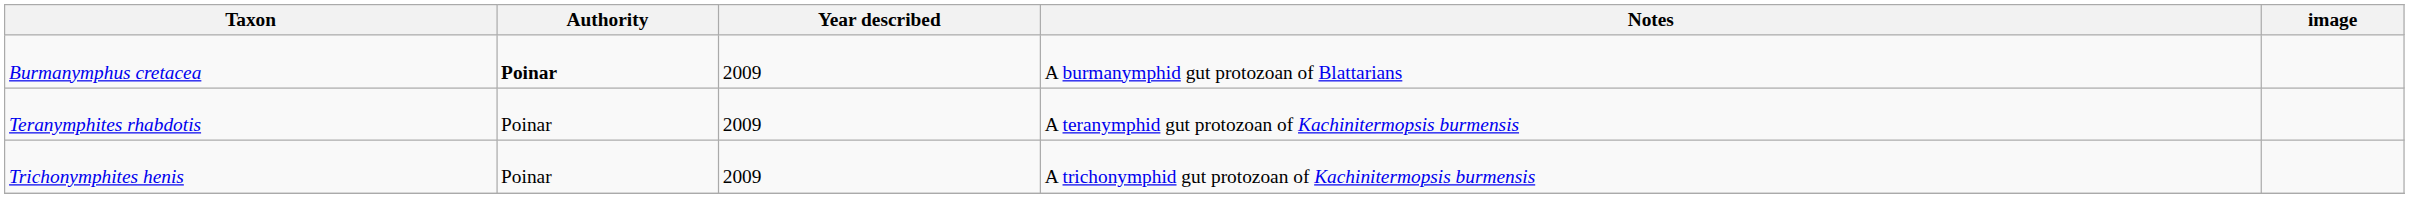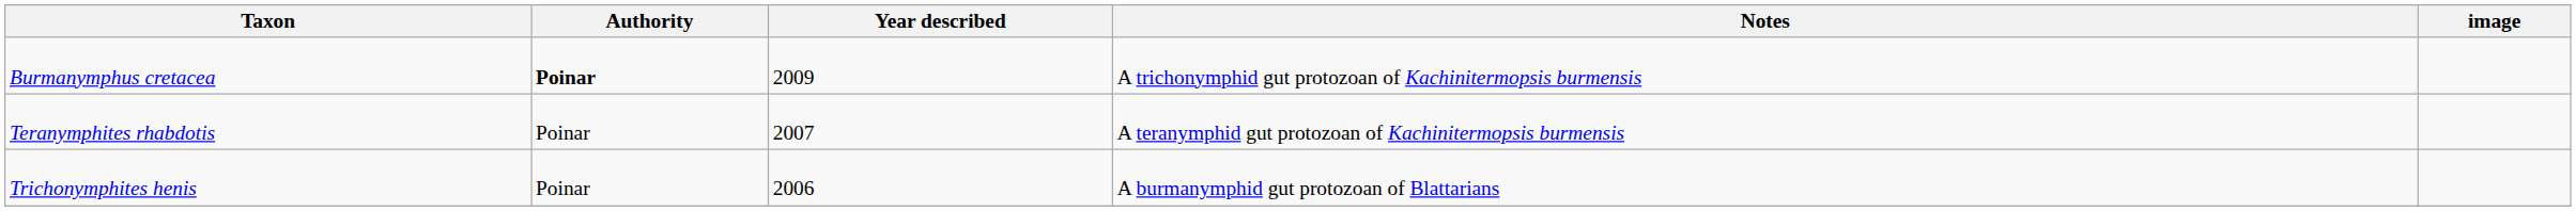Burmanymphus cretacea | Notes: A burmanymphid gut protozoan of Blattarians -> A trichonymphid gut protozoan of Kachinitermopsis burmensis
Teranymphites rhabdotis | Year described: 2009 -> 2007
Trichonymphites henis | Year described: 2009 -> 2006
Trichonymphites henis | Notes: A trichonymphid gut protozoan of Kachinitermopsis burmensis -> A burmanymphid gut protozoan of Blattarians
